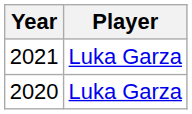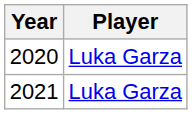rows swapped: 2020 <-> 2021
